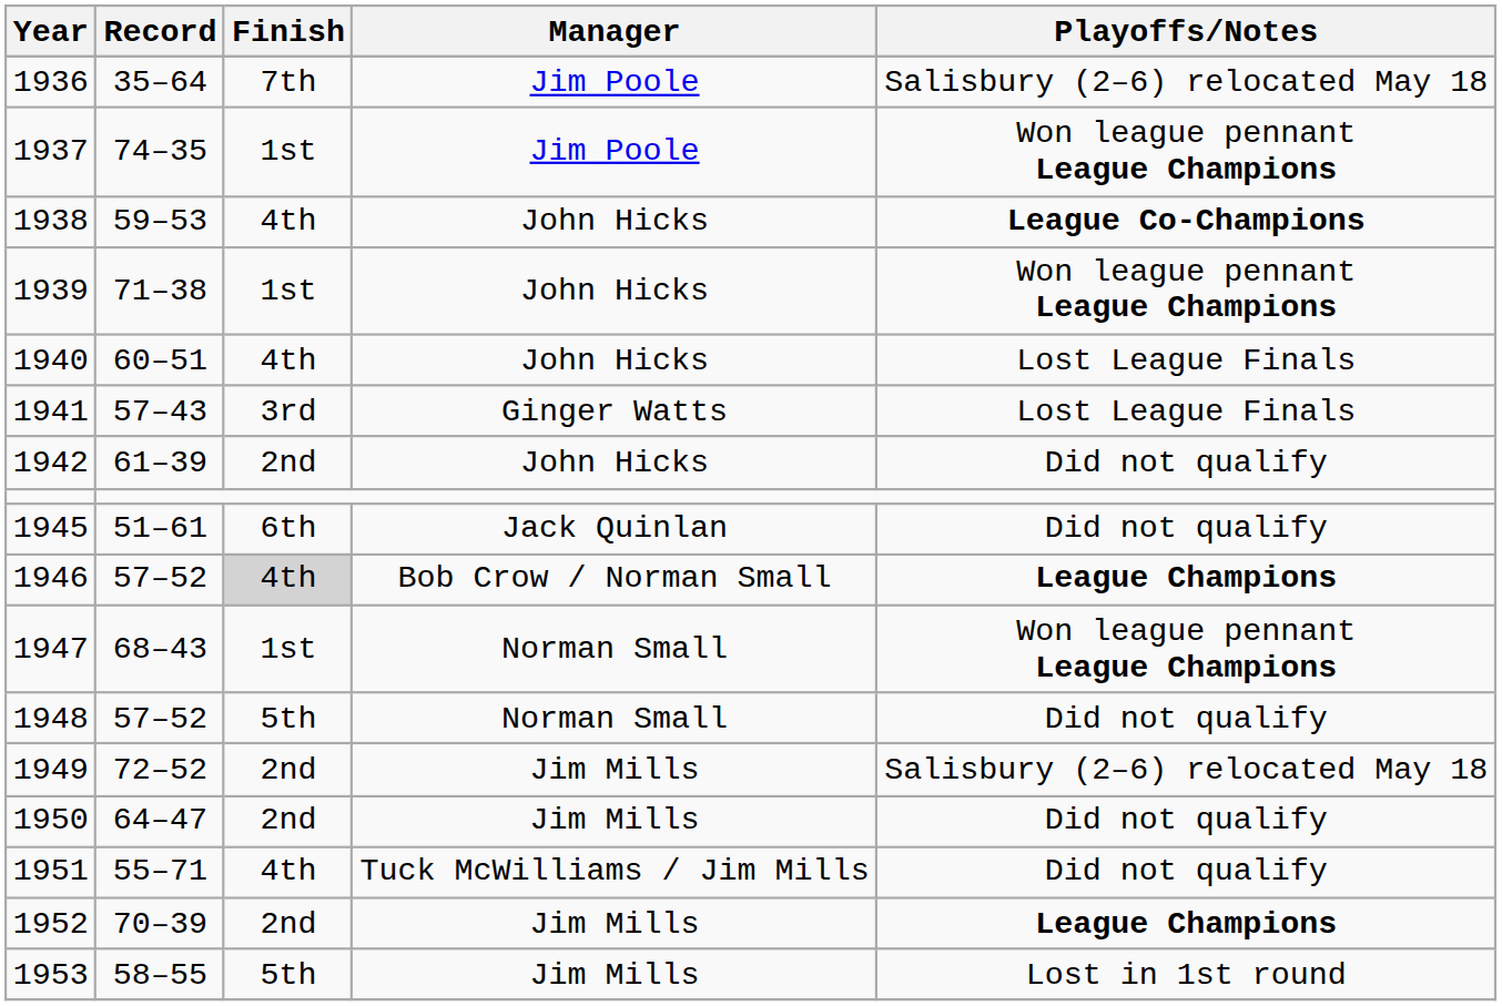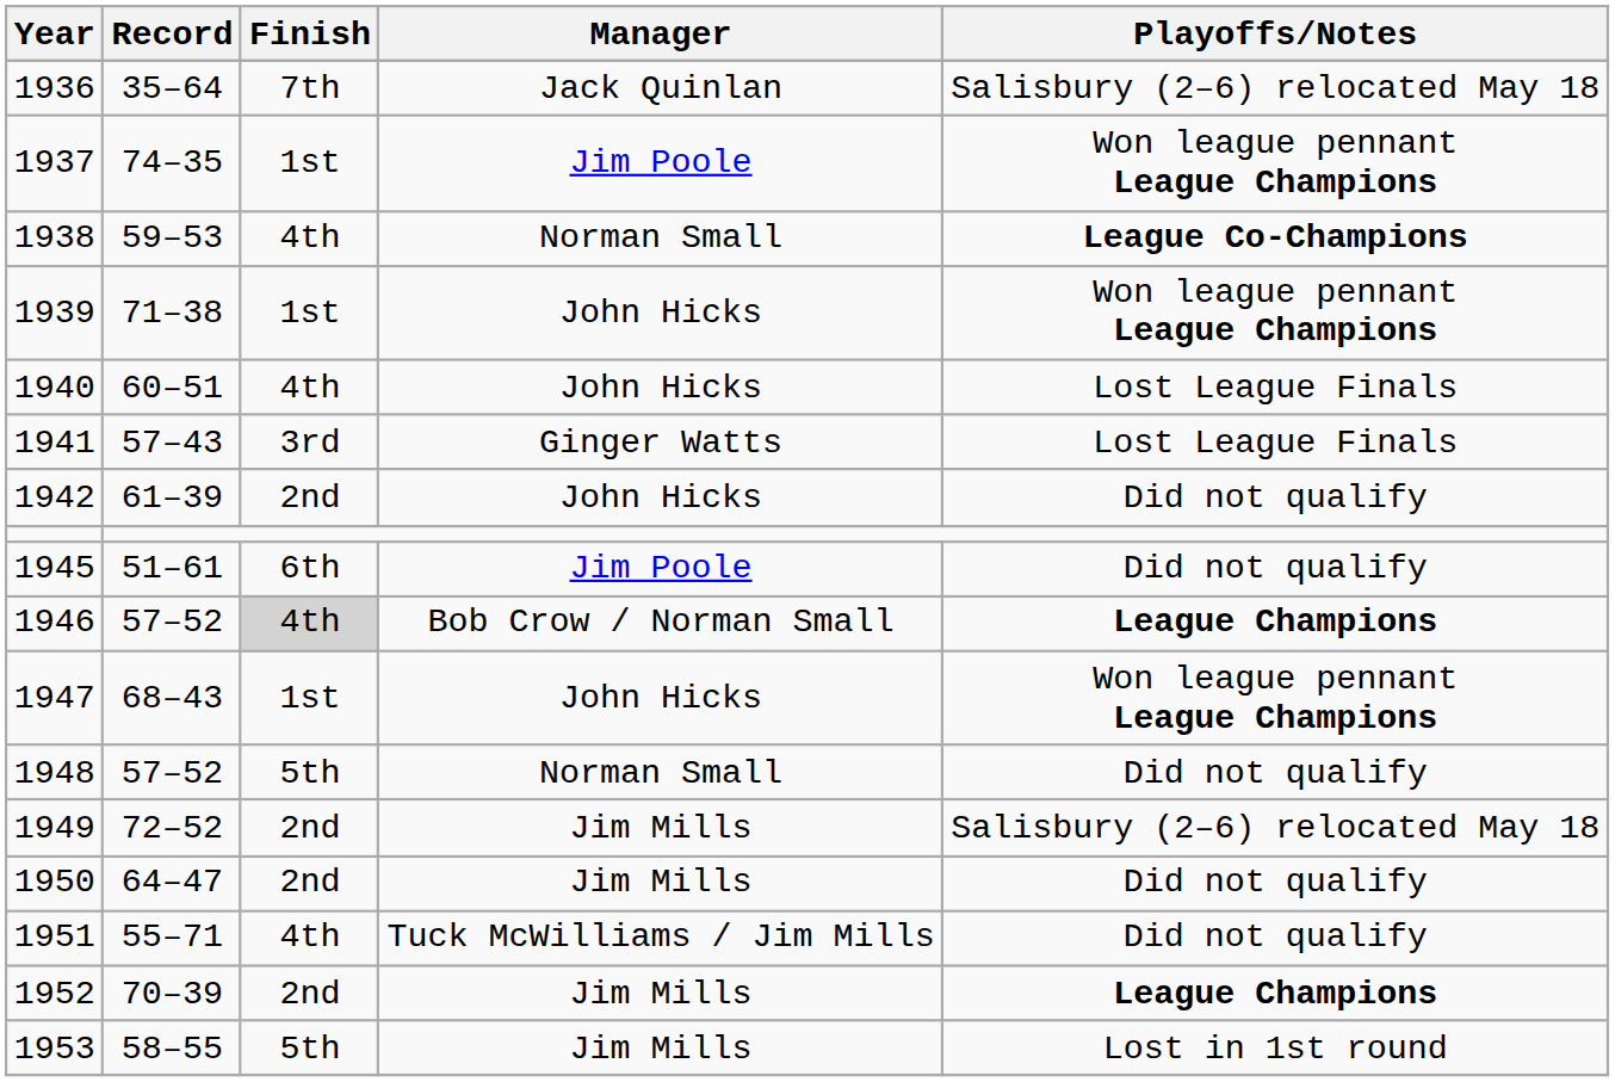1936 | Manager: Jim Poole -> Jack Quinlan
1938 | Manager: John Hicks -> Norman Small
1945 | Manager: Jack Quinlan -> Jim Poole
1947 | Manager: Norman Small -> John Hicks
